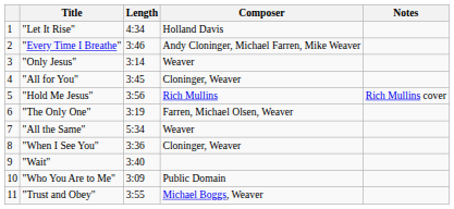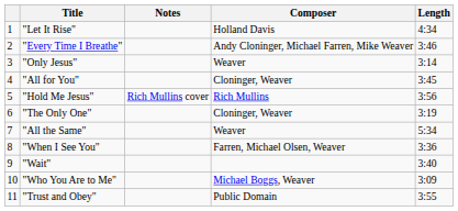columns swapped: Length <-> Notes
"The Only One" | Composer: Farren, Michael Olsen, Weaver -> Cloninger, Weaver
"When I See You" | Composer: Cloninger, Weaver -> Farren, Michael Olsen, Weaver
"Who You Are to Me" | Composer: Public Domain -> Michael Boggs, Weaver
"Trust and Obey" | Composer: Michael Boggs, Weaver -> Public Domain
